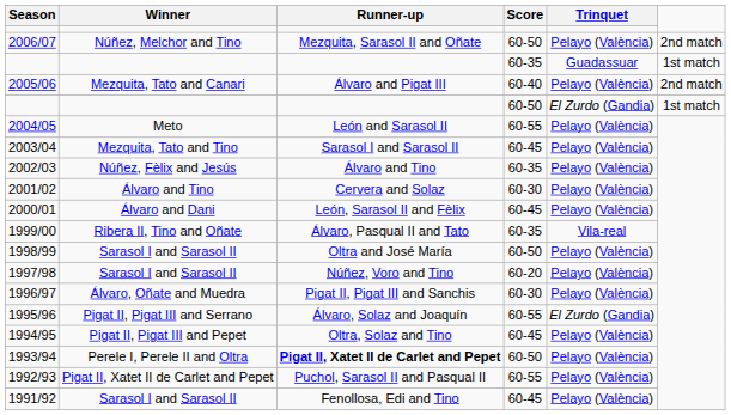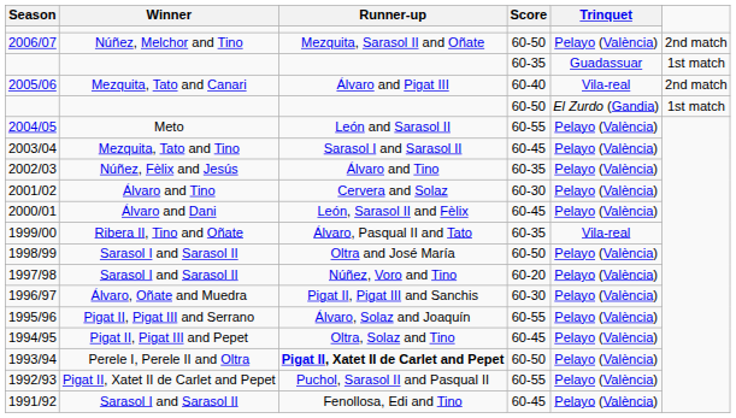2005/06 | Trinquet: Pelayo (València) -> Vila-real
1995/96 | Trinquet: El Zurdo (Gandia) -> Pelayo (València)
